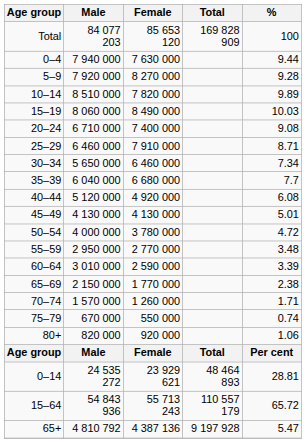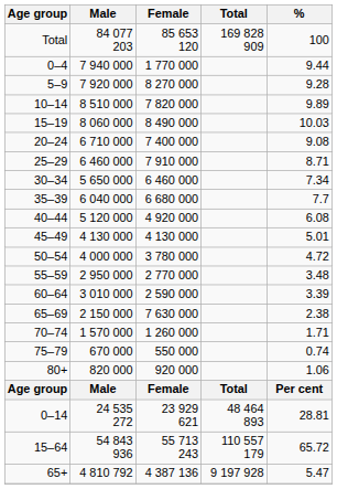0–4 | Female: 7 630 000 -> 1 770 000
65–69 | Female: 1 770 000 -> 7 630 000
